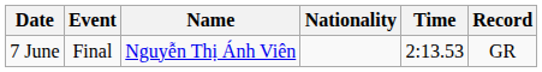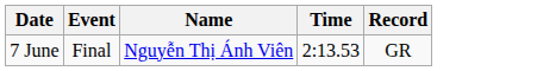- column: Nationality
